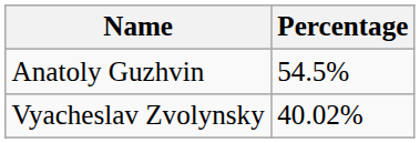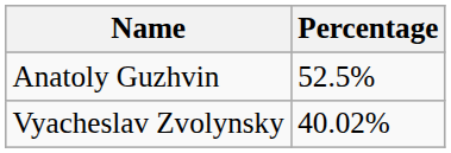Anatoly Guzhvin | Percentage: 54.5% -> 52.5%
